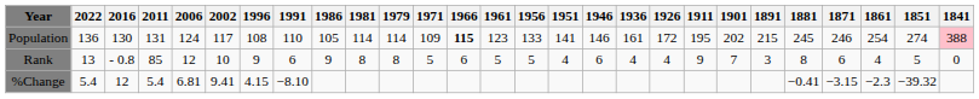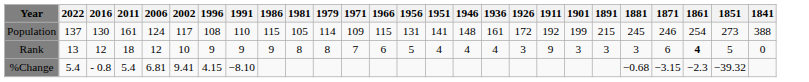- column: 1961 | 123 | 5
Population | 2022: 136 -> 137
Population | 2011: 131 -> 161
Population | 1986: 105 -> 115
Population | 1981: 114 -> 105
Population | 1966: bold -> normal
Population | 1956: 133 -> 131
Population | 1946: 146 -> 148
Population | 1911: 195 -> 192
Population | 1901: 202 -> 199
Population | 1851: 274 -> 273
Population | 1841: pink background -> no background
Rank | 2016: - 0.8 -> 12
Rank | 2011: 85 -> 18
Rank | 1991: 6 -> 9
Rank | 1971: 5 -> 7
Rank | 1946: 6 -> 4
Rank | 1926: 4 -> 3
Rank | 1901: 7 -> 3
Rank | 1881: 8 -> 3
Rank | 1861: normal -> bold
%Change | 2016: 12 -> - 0.8
%Change | 1881: −0.41 -> −0.68
